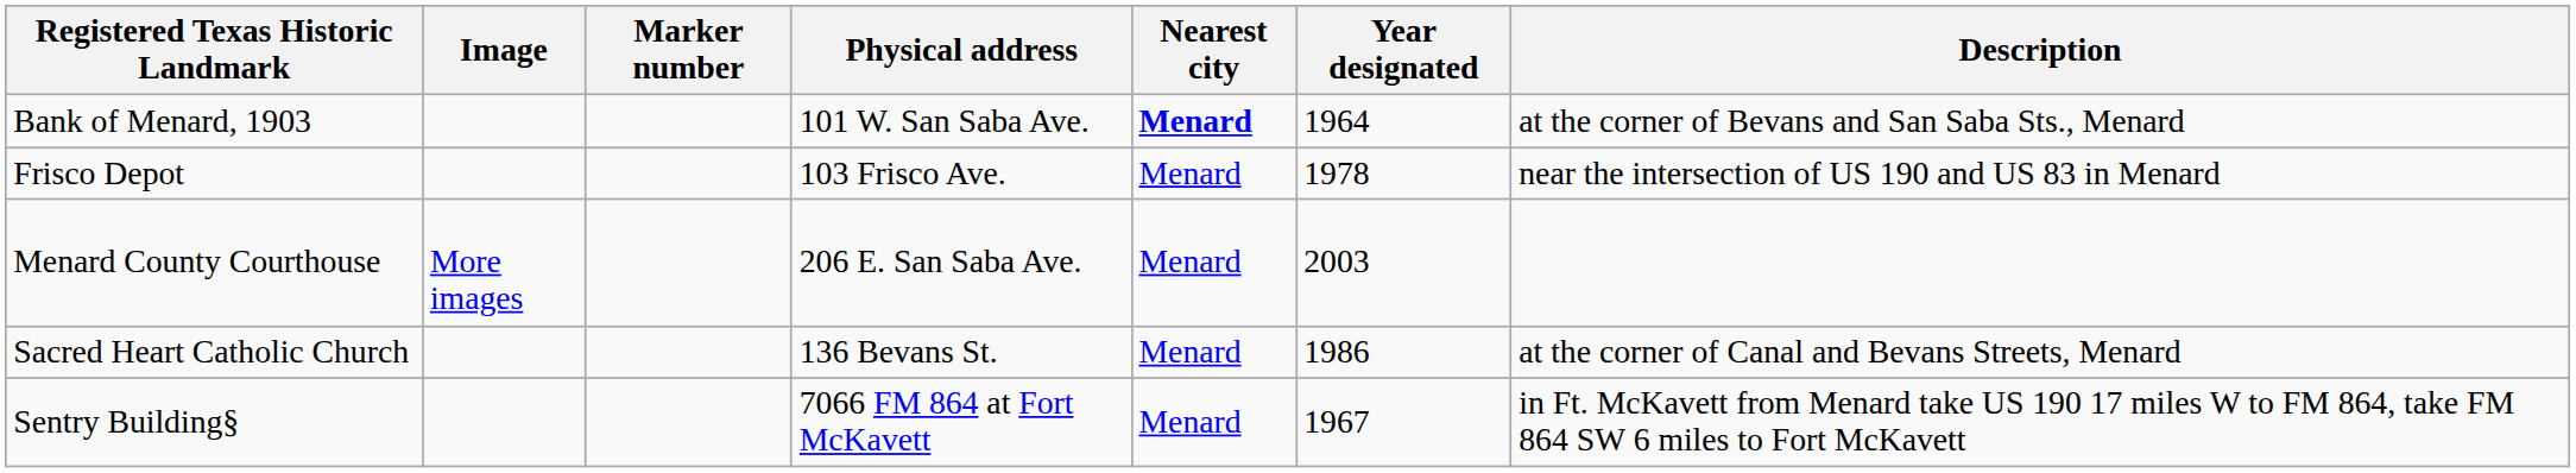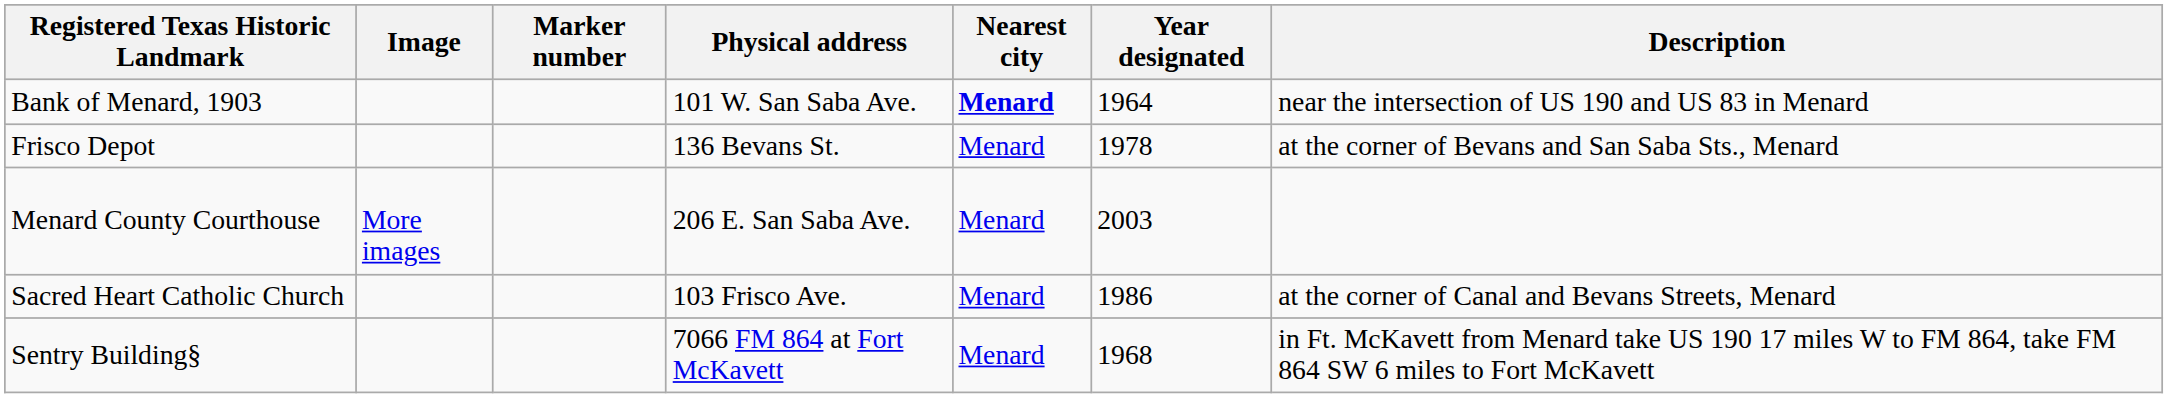Bank of Menard, 1903 | Description: at the corner of Bevans and San Saba Sts., Menard -> near the intersection of US 190 and US 83 in Menard
Frisco Depot | Physical address: 103 Frisco Ave. -> 136 Bevans St.
Frisco Depot | Description: near the intersection of US 190 and US 83 in Menard -> at the corner of Bevans and San Saba Sts., Menard
Sacred Heart Catholic Church | Physical address: 136 Bevans St. -> 103 Frisco Ave.
Sentry Building§ | Year designated: 1967 -> 1968
